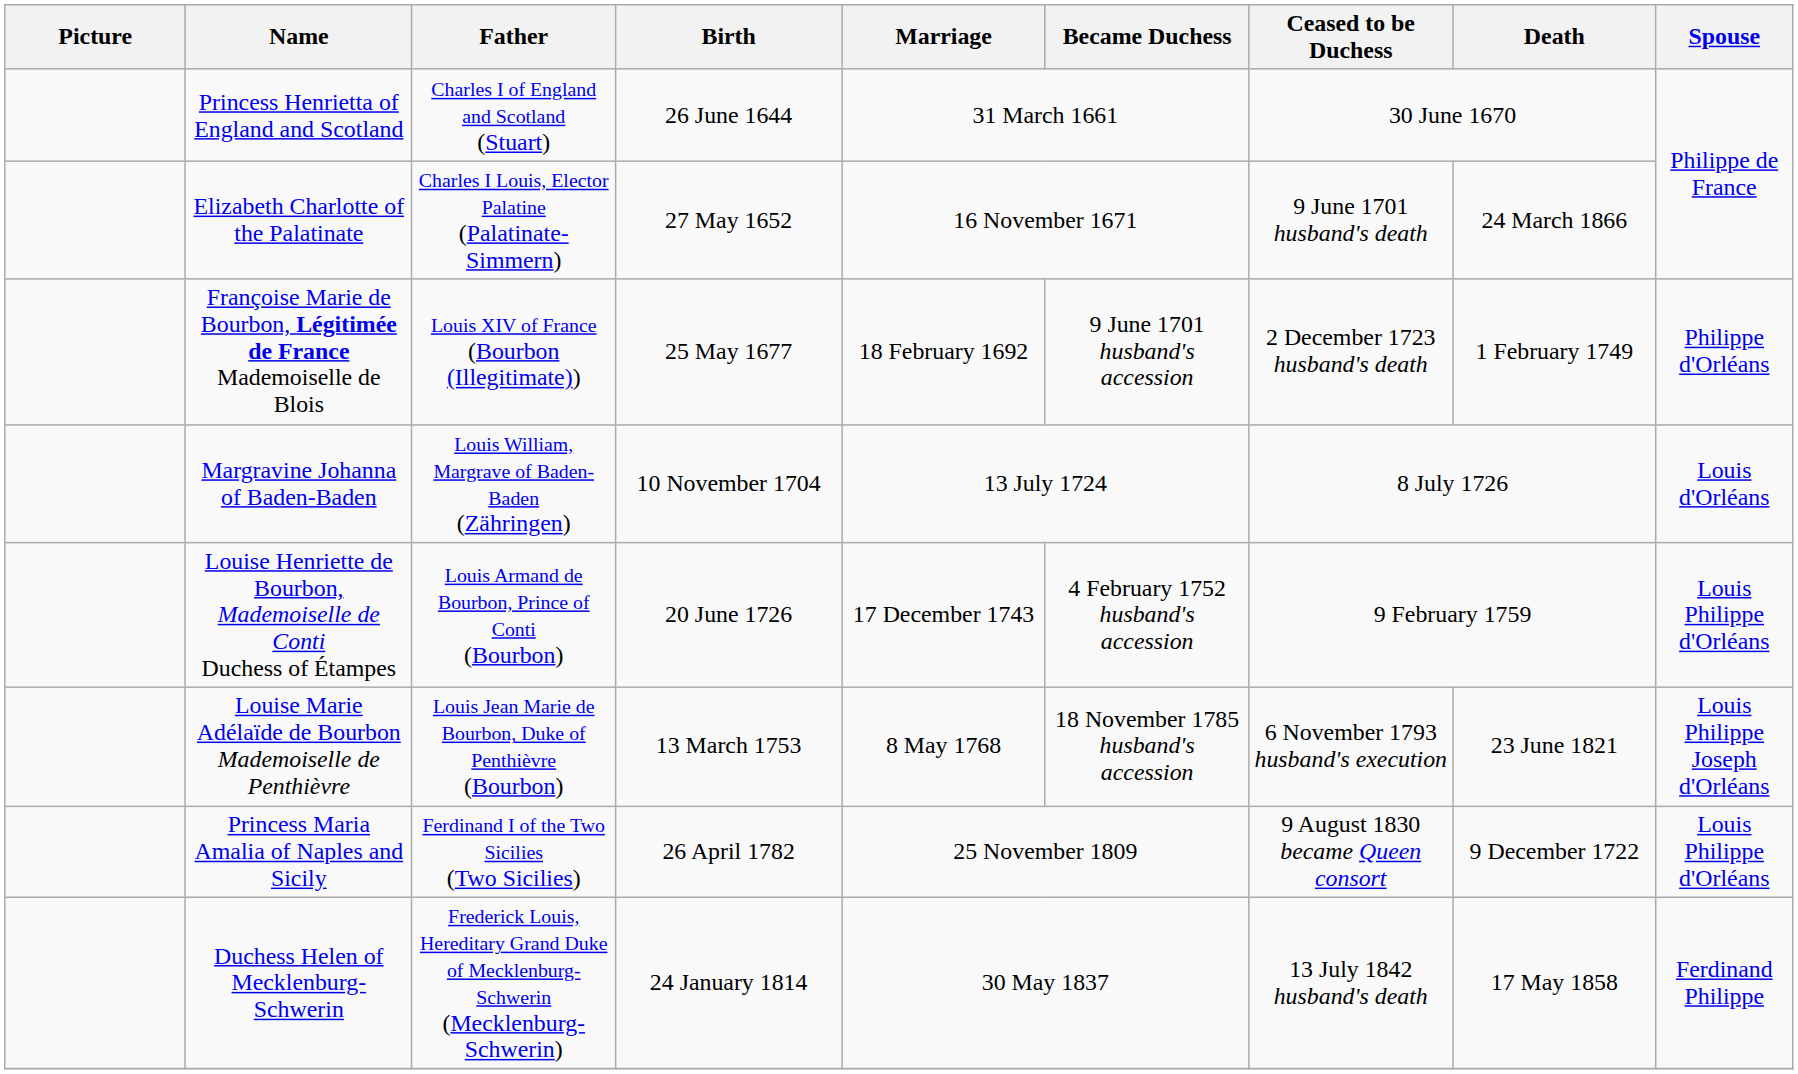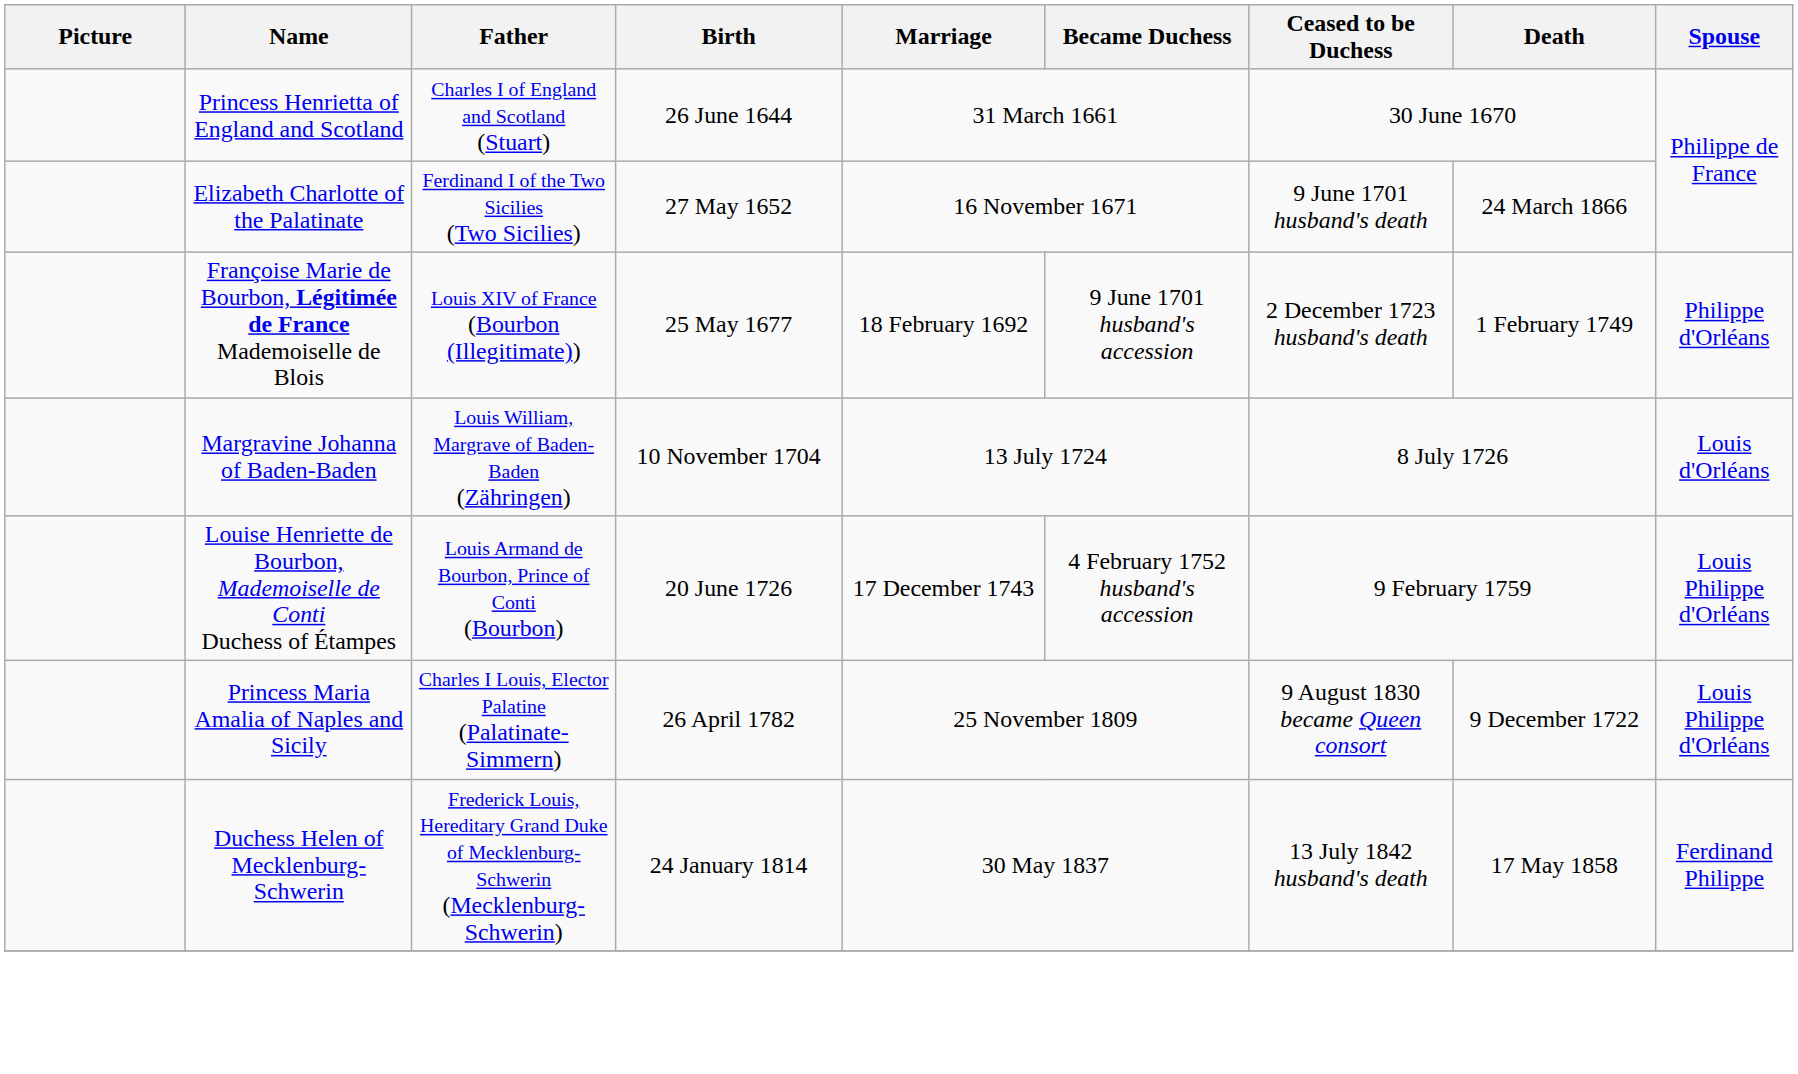Elizabeth Charlotte of the Palatinate | Father: Charles I Louis, Elector Palatine (Palatinate-Simmern) -> Ferdinand I of the Two Sicilies (Two Sicilies)
- row: Louise Marie Adélaïde de Bourbon Mademoiselle de Penthièvre | Louis Jean Marie de Bourbon, Duke of Penthièvre (Bourbon) | 13 March 1753 | 8 May 1768 | 18 November 1785 husband's accession | 6 November 1793 husband's execution | 23 June 1821 | Louis Philippe Joseph d'Orléans
Princess Maria Amalia of Naples and Sicily | Father: Ferdinand I of the Two Sicilies (Two Sicilies) -> Charles I Louis, Elector Palatine (Palatinate-Simmern)
